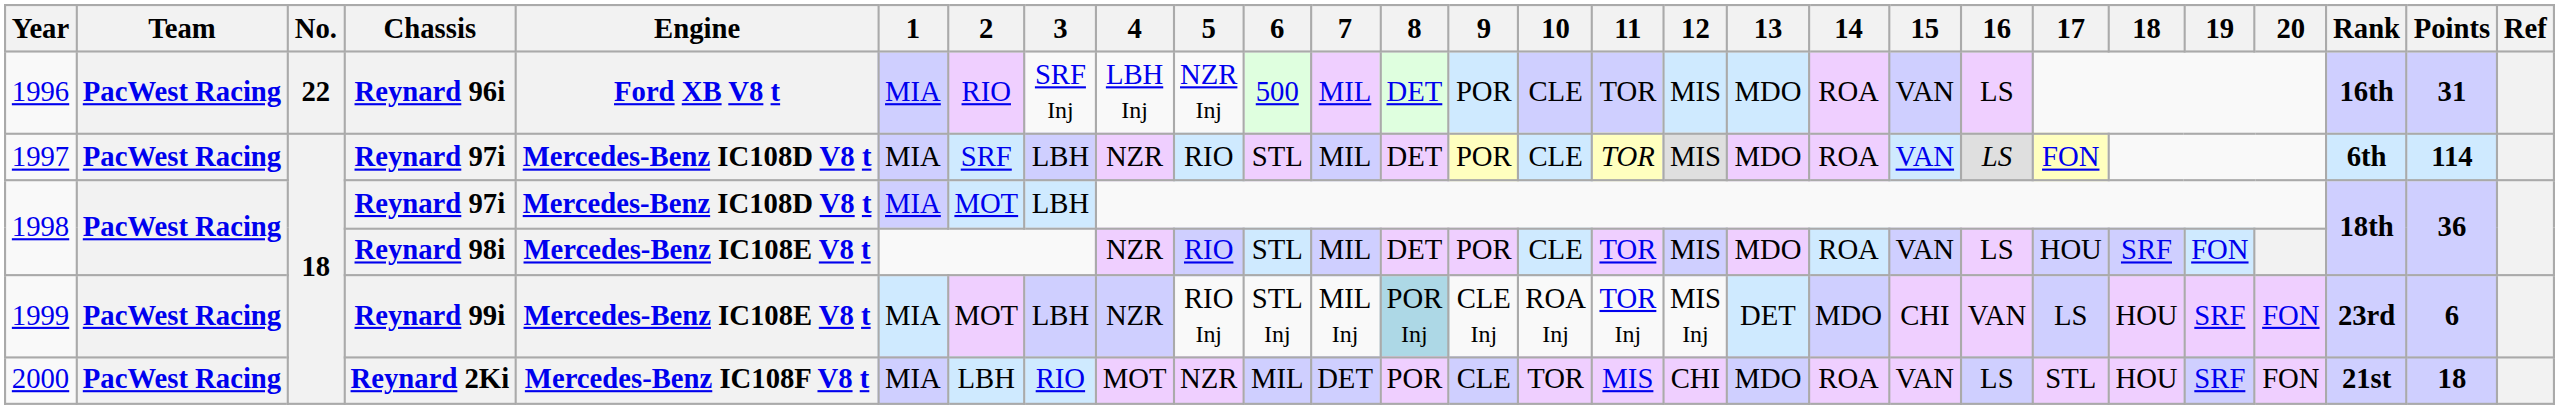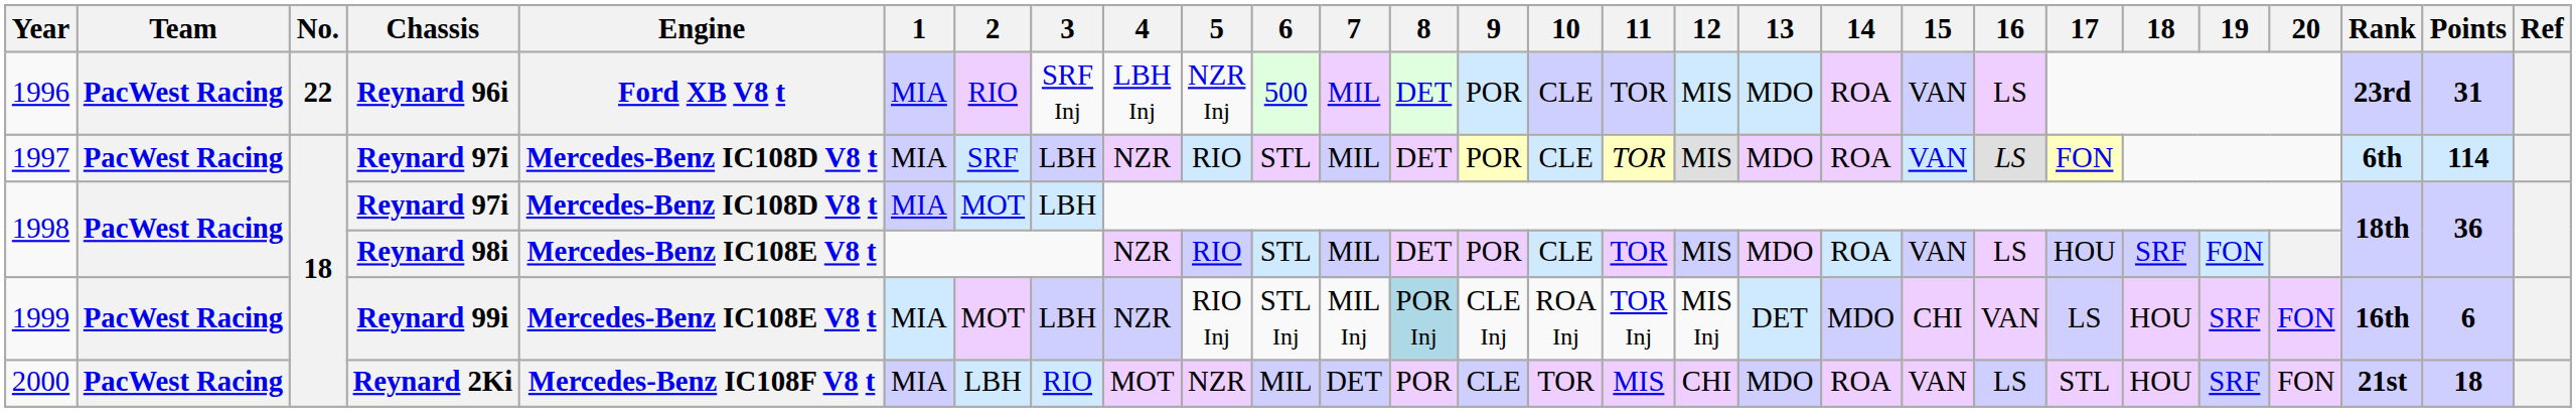1996 | Rank: 16th -> 23rd
1999 | Rank: 23rd -> 16th
